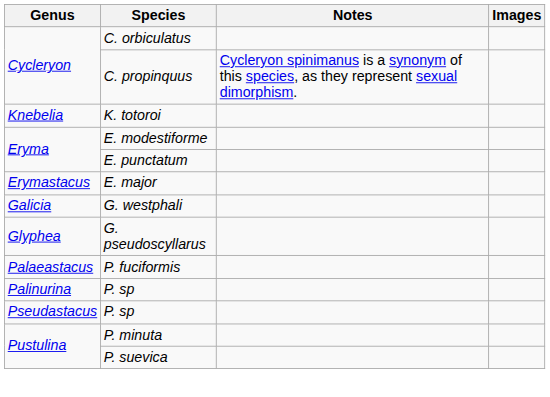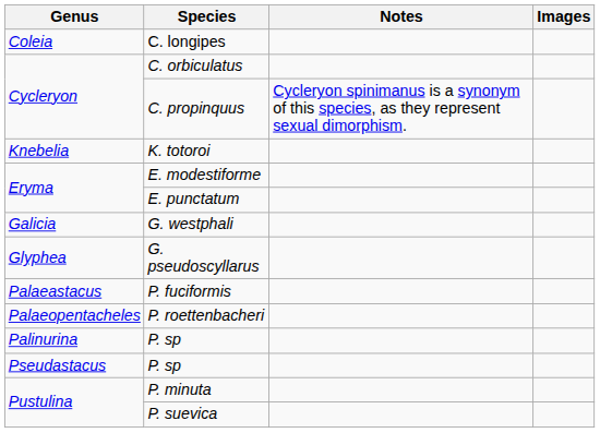+ row: Coleia | C. longipes
- row: Erymastacus | E. major
+ row: Palaeopentacheles | P. roettenbacheri
